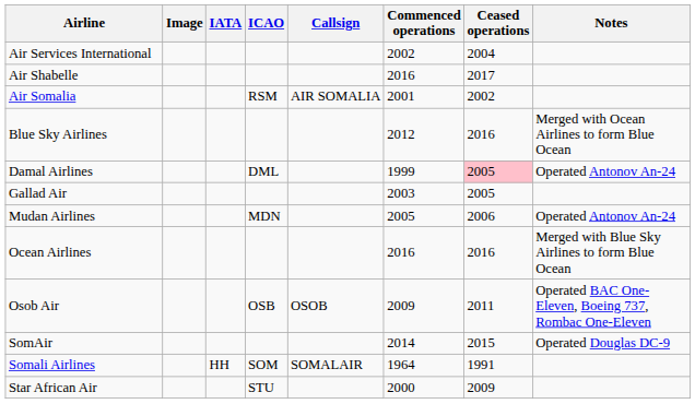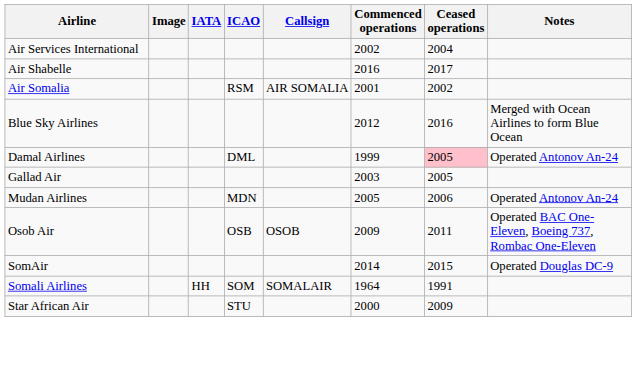- row: Ocean Airlines | 2016 | 2016 | Merged with Blue Sky Airlines to form Blue Ocean
